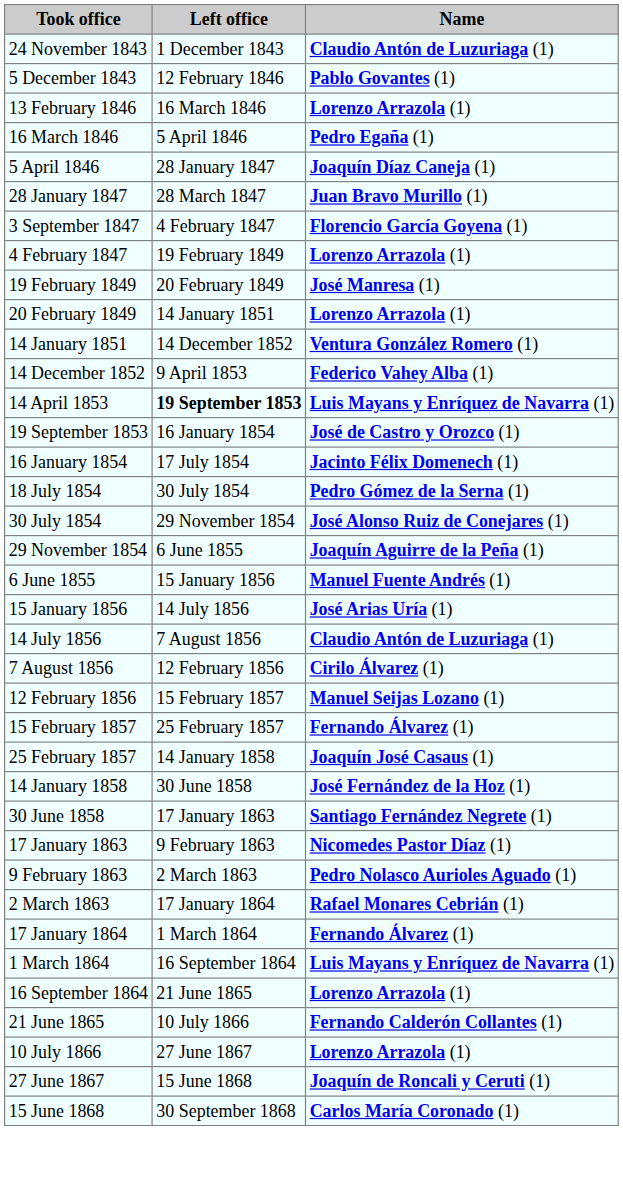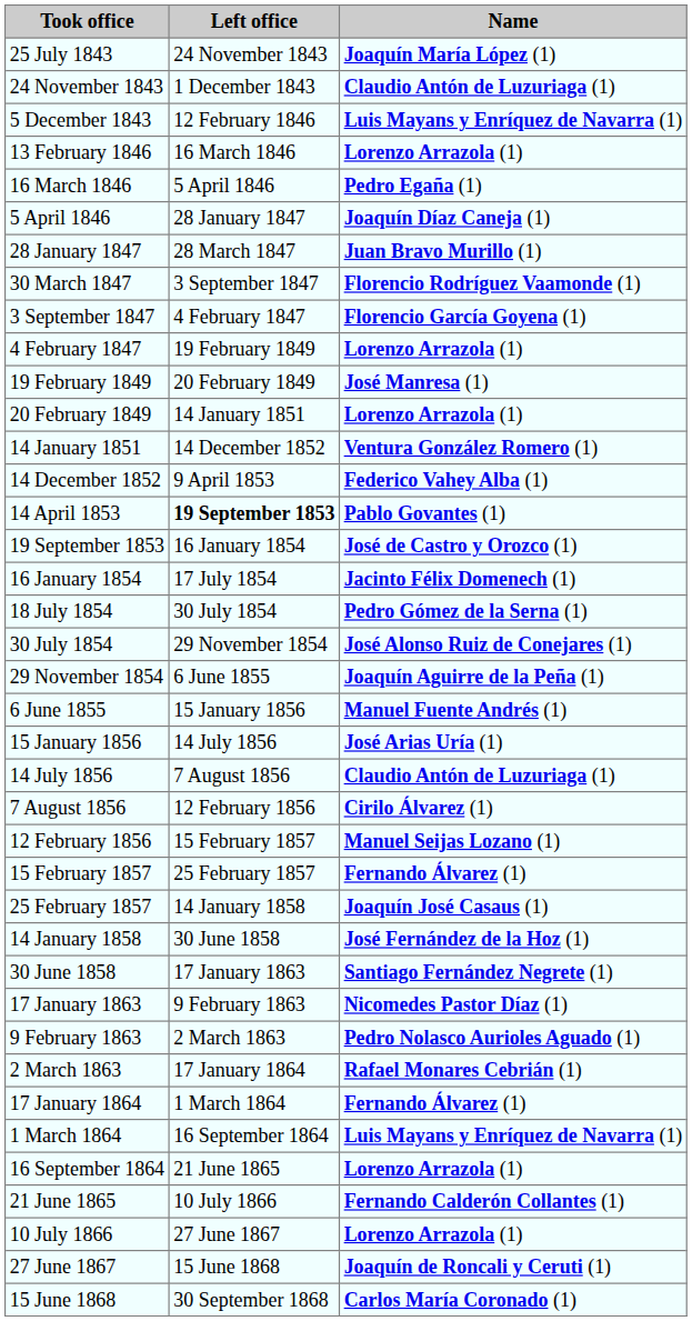+ row: 25 July 1843 | 24 November 1843 | Joaquín María López (1)
5 December 1843 | Name: Pablo Govantes (1) -> Luis Mayans y Enríquez de Navarra (1)
+ row: 30 March 1847 | 3 September 1847 | Florencio Rodríguez Vaamonde (1)
14 April 1853 | Name: Luis Mayans y Enríquez de Navarra (1) -> Pablo Govantes (1)
